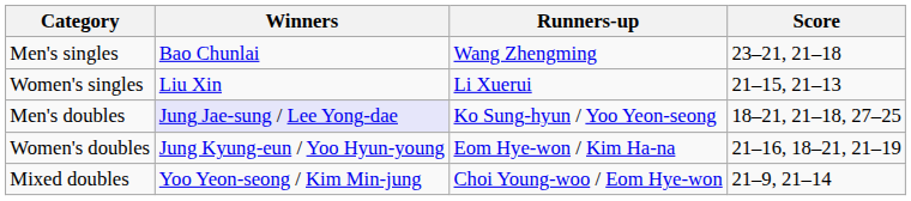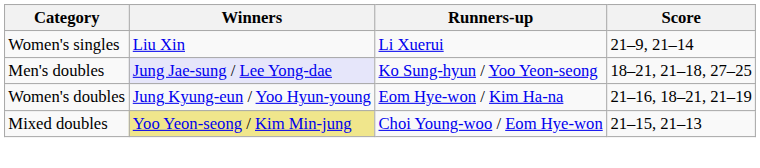- row: Men's singles | Bao Chunlai | Wang Zhengming | 23–21, 21–18
Women's singles | Score: 21–15, 21–13 -> 21–9, 21–14
Mixed doubles | Winners: no background -> khaki background
Mixed doubles | Score: 21–9, 21–14 -> 21–15, 21–13
